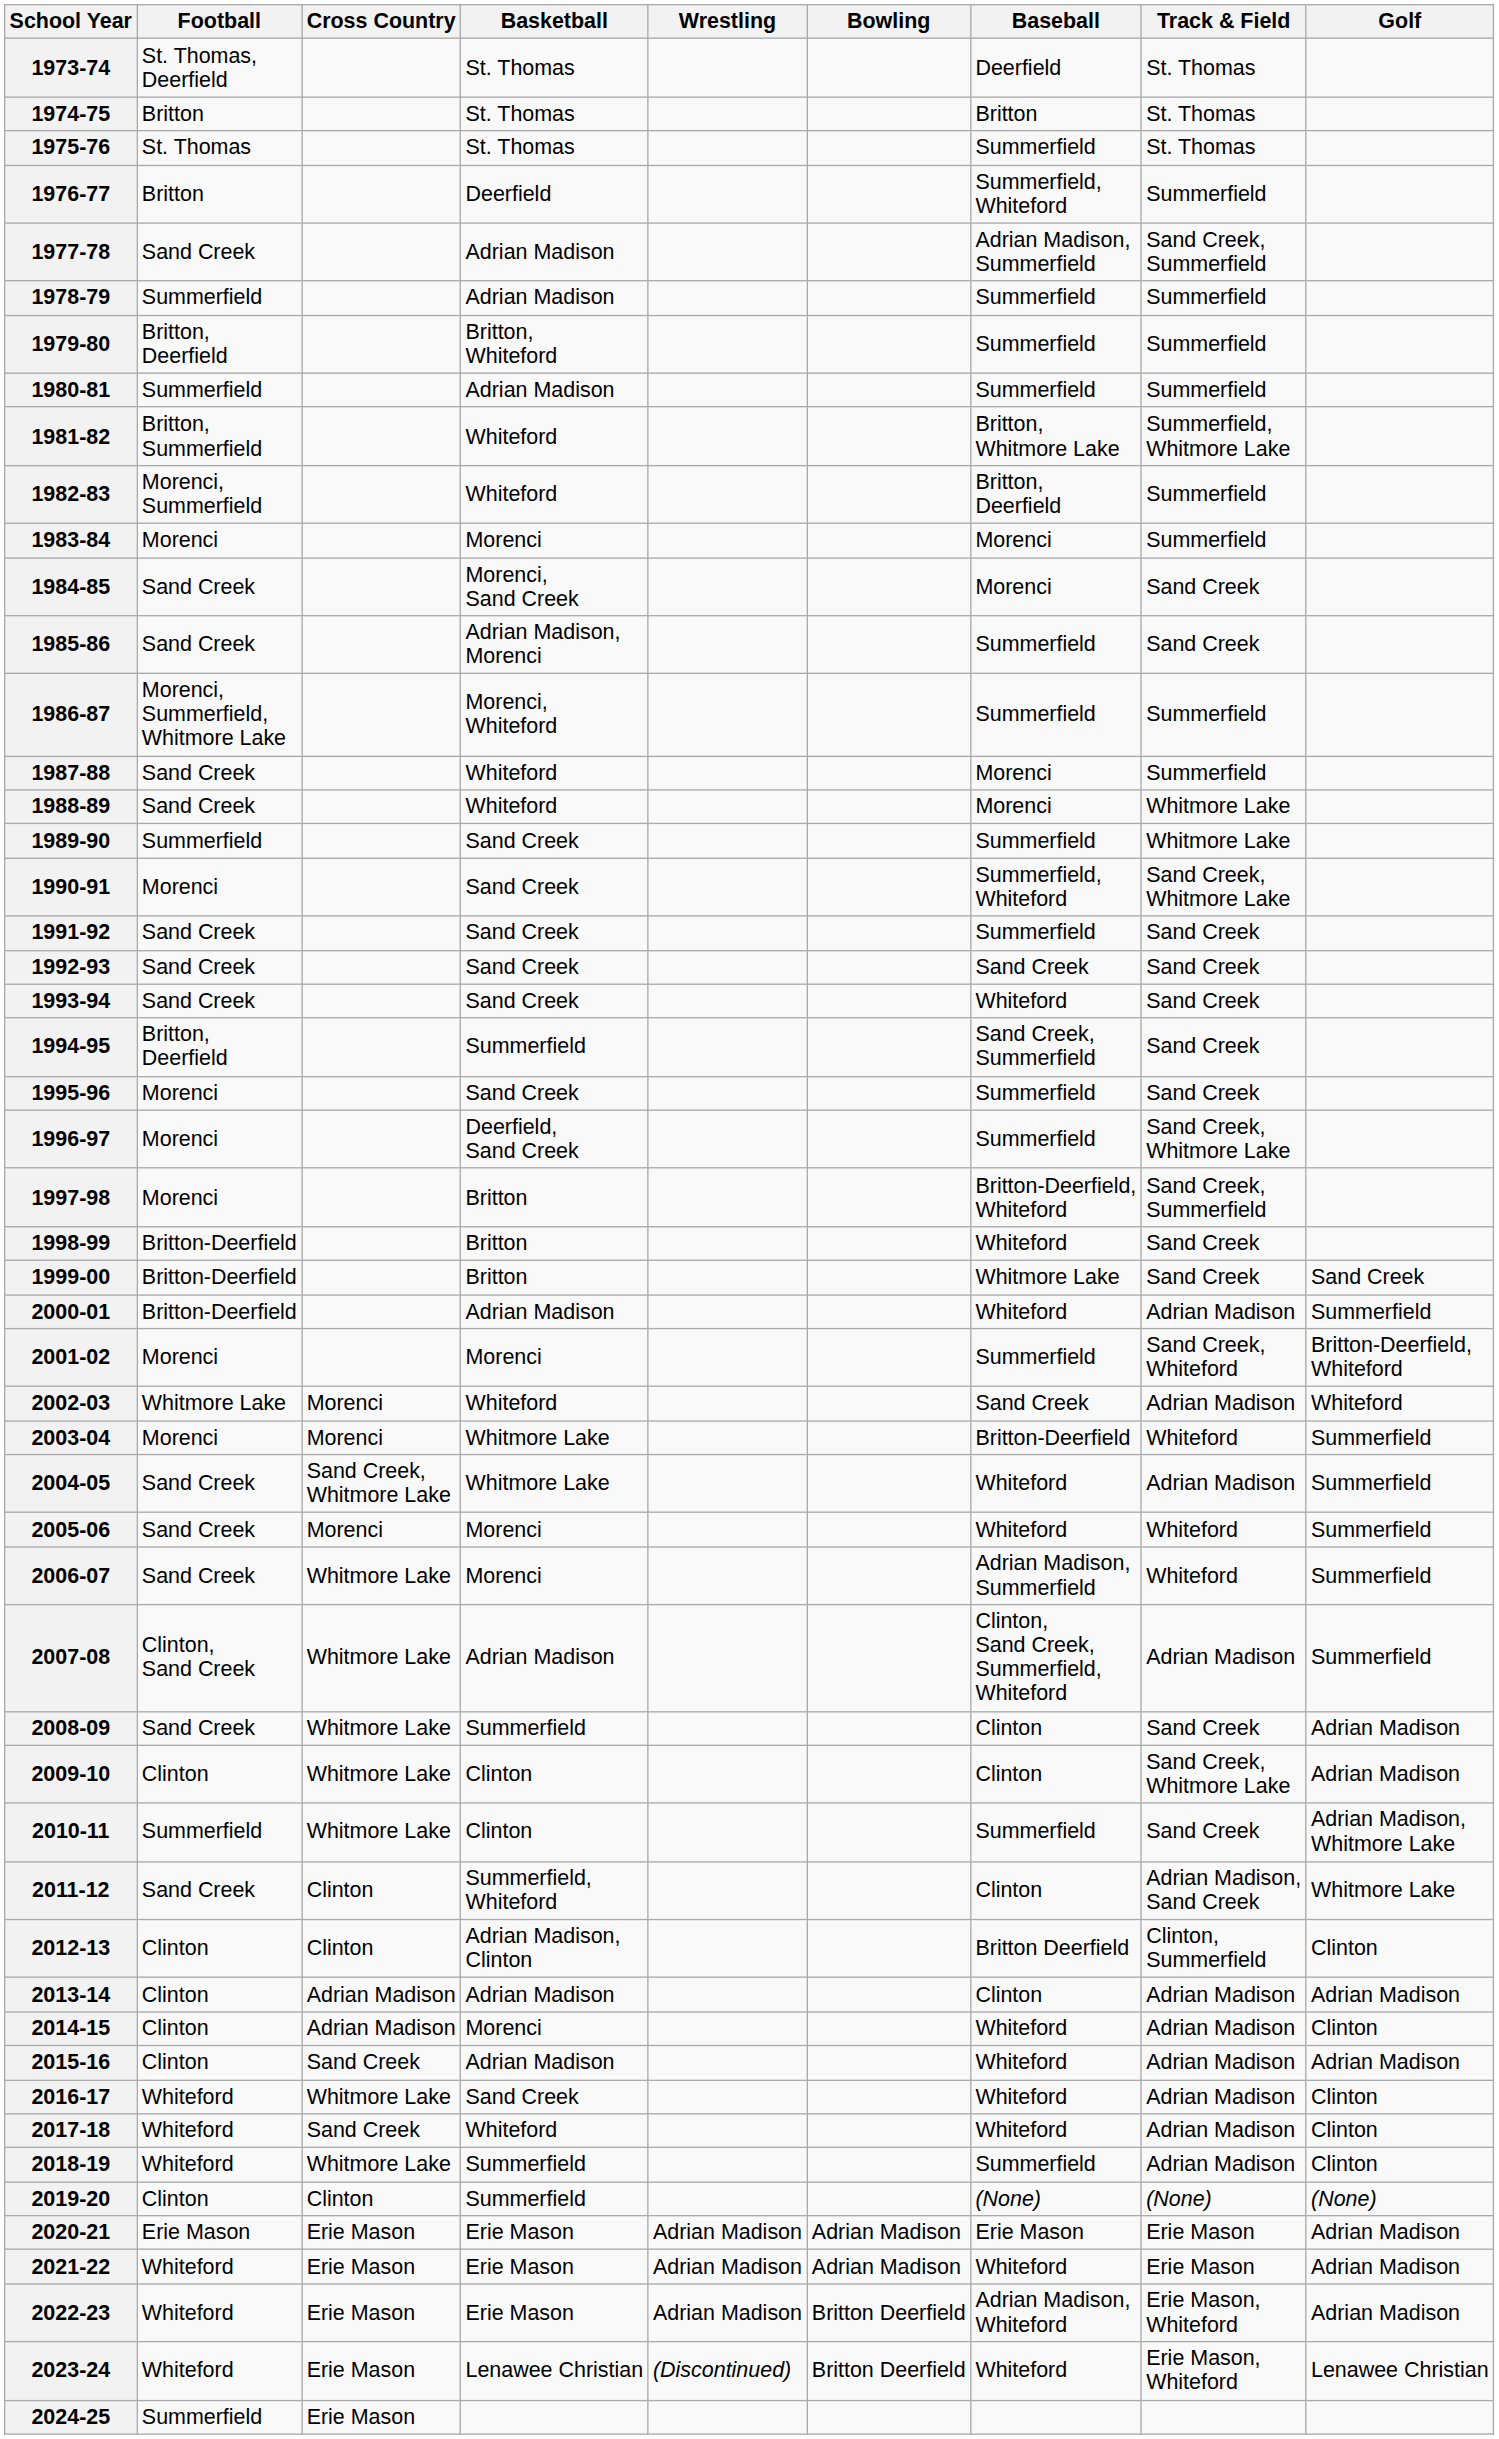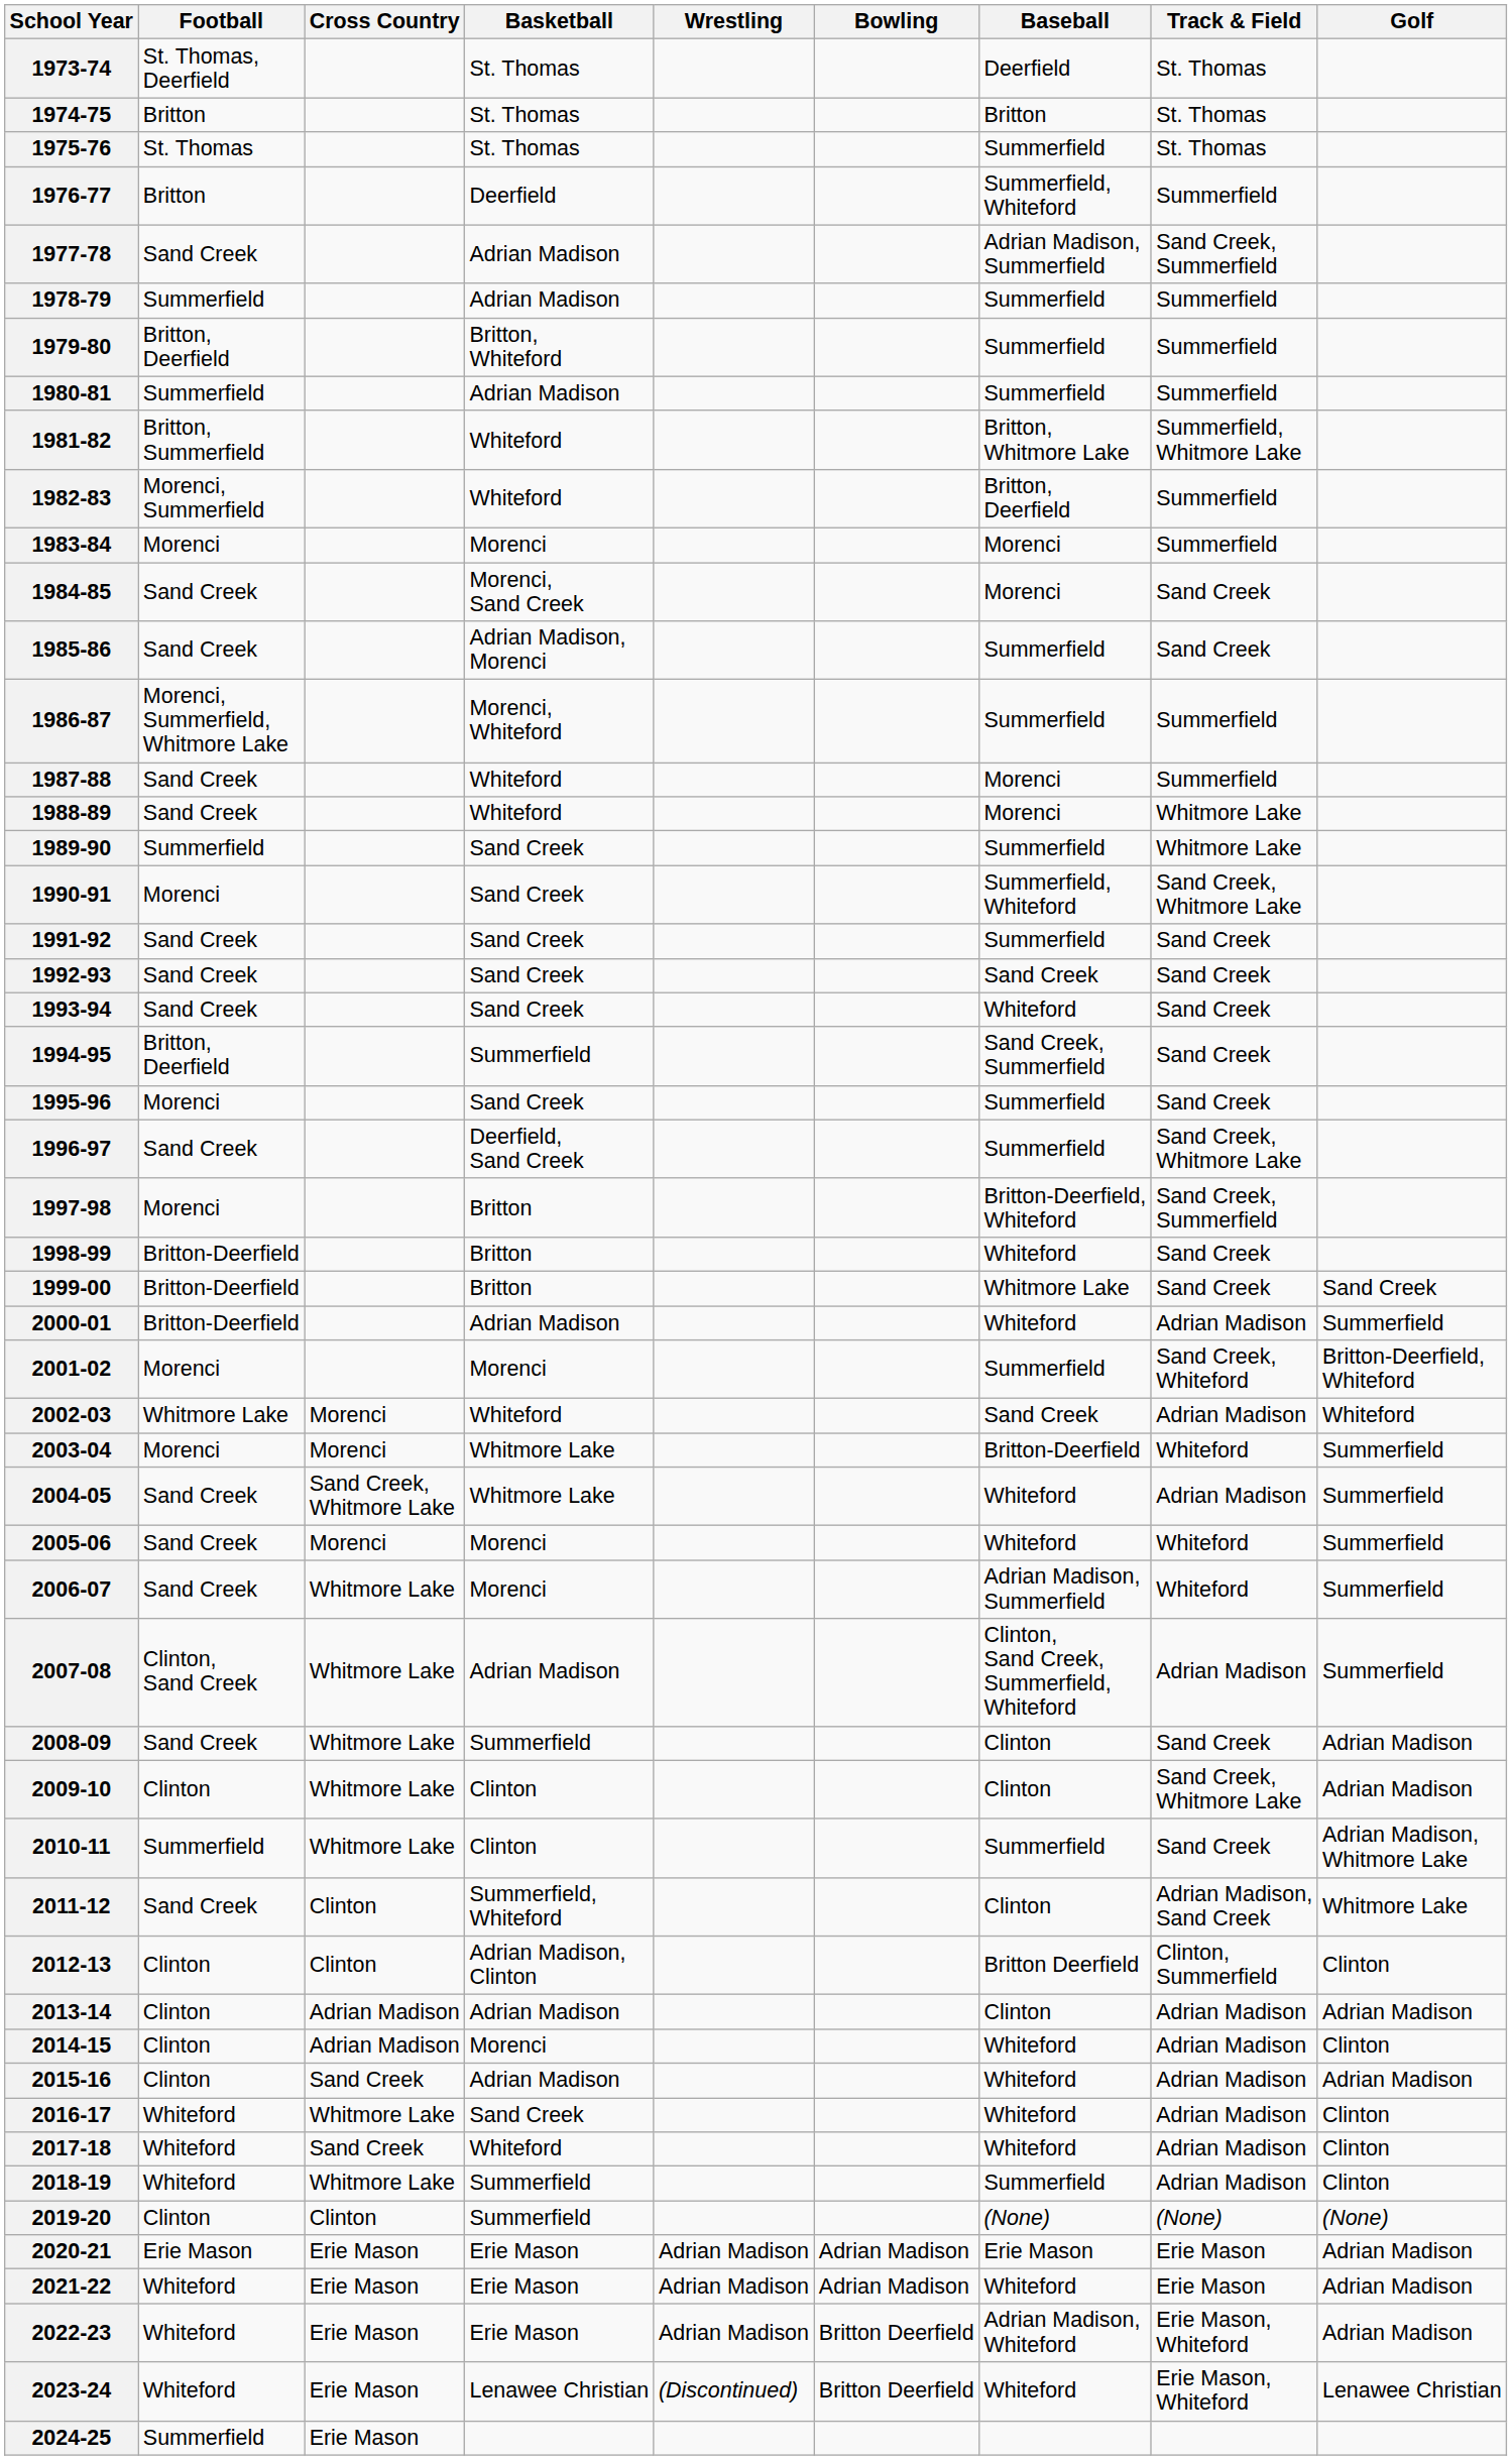1996-97 | Football: Morenci -> Sand Creek
